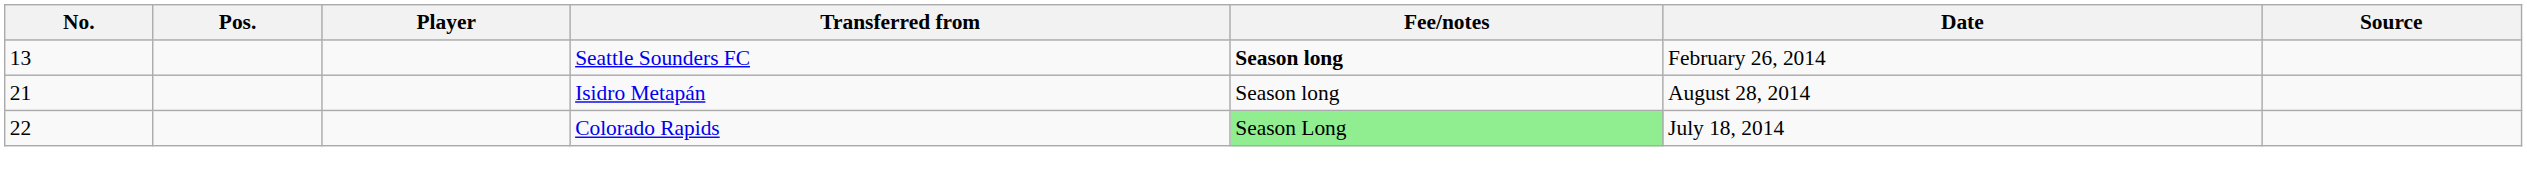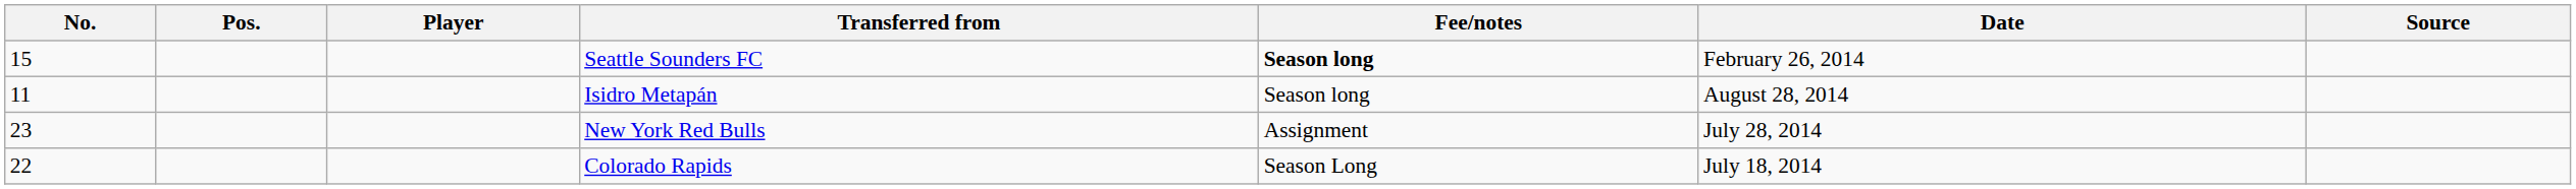Seattle Sounders FC | No.: 13 -> 15
Isidro Metapán | No.: 21 -> 11
+ row: 23 | New York Red Bulls | Assignment | July 28, 2014
Colorado Rapids | Fee/notes: lightgreen background -> no background
